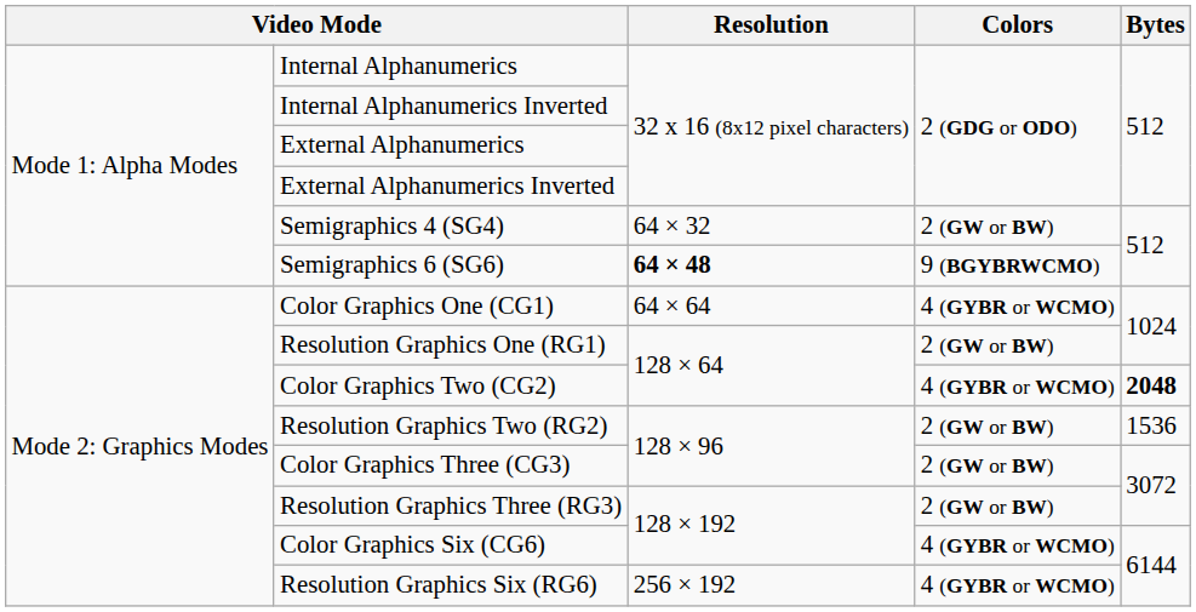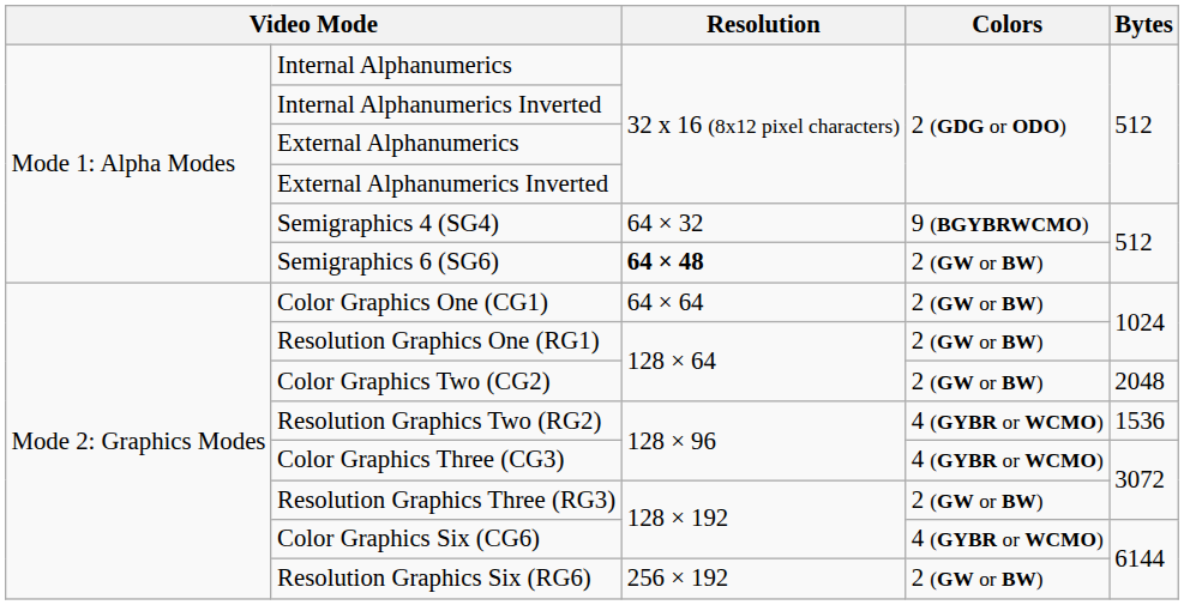Semigraphics 4 (SG4) | Colors: 2 (GW or BW) -> 9 (BGYBRWCMO)
Semigraphics 6 (SG6) | Colors: 9 (BGYBRWCMO) -> 2 (GW or BW)
Color Graphics One (CG1) | Colors: 4 (GYBR or WCMO) -> 2 (GW or BW)
Color Graphics Two (CG2) | Colors: 4 (GYBR or WCMO) -> 2 (GW or BW)
Color Graphics Two (CG2) | Bytes: bold -> normal
Resolution Graphics Two (RG2) | Colors: 2 (GW or BW) -> 4 (GYBR or WCMO)
Color Graphics Three (CG3) | Colors: 2 (GW or BW) -> 4 (GYBR or WCMO)
Resolution Graphics Six (RG6) | Colors: 4 (GYBR or WCMO) -> 2 (GW or BW)
